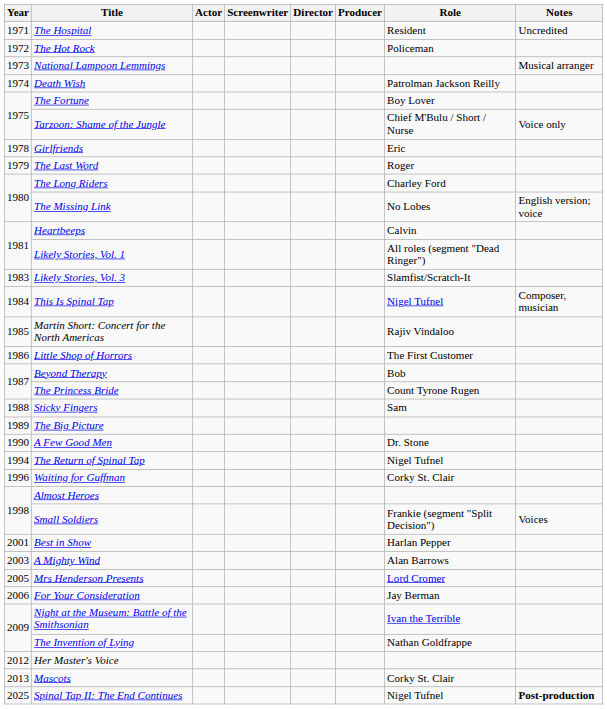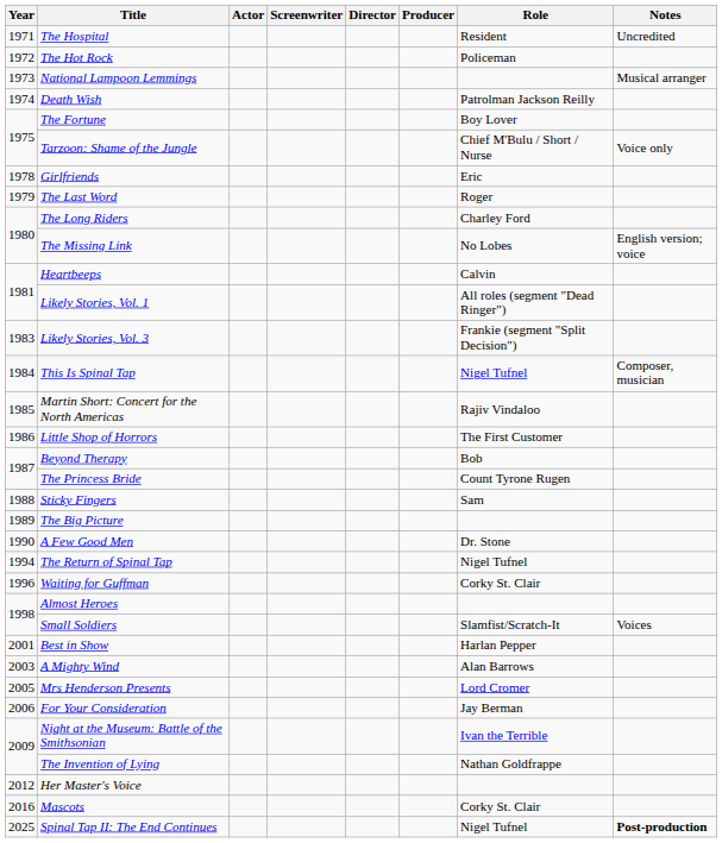Likely Stories, Vol. 3 | Role: Slamfist/Scratch-It -> Frankie (segment "Split Decision")
Small Soldiers | Role: Frankie (segment "Split Decision") -> Slamfist/Scratch-It
Mascots | Year: 2013 -> 2016
